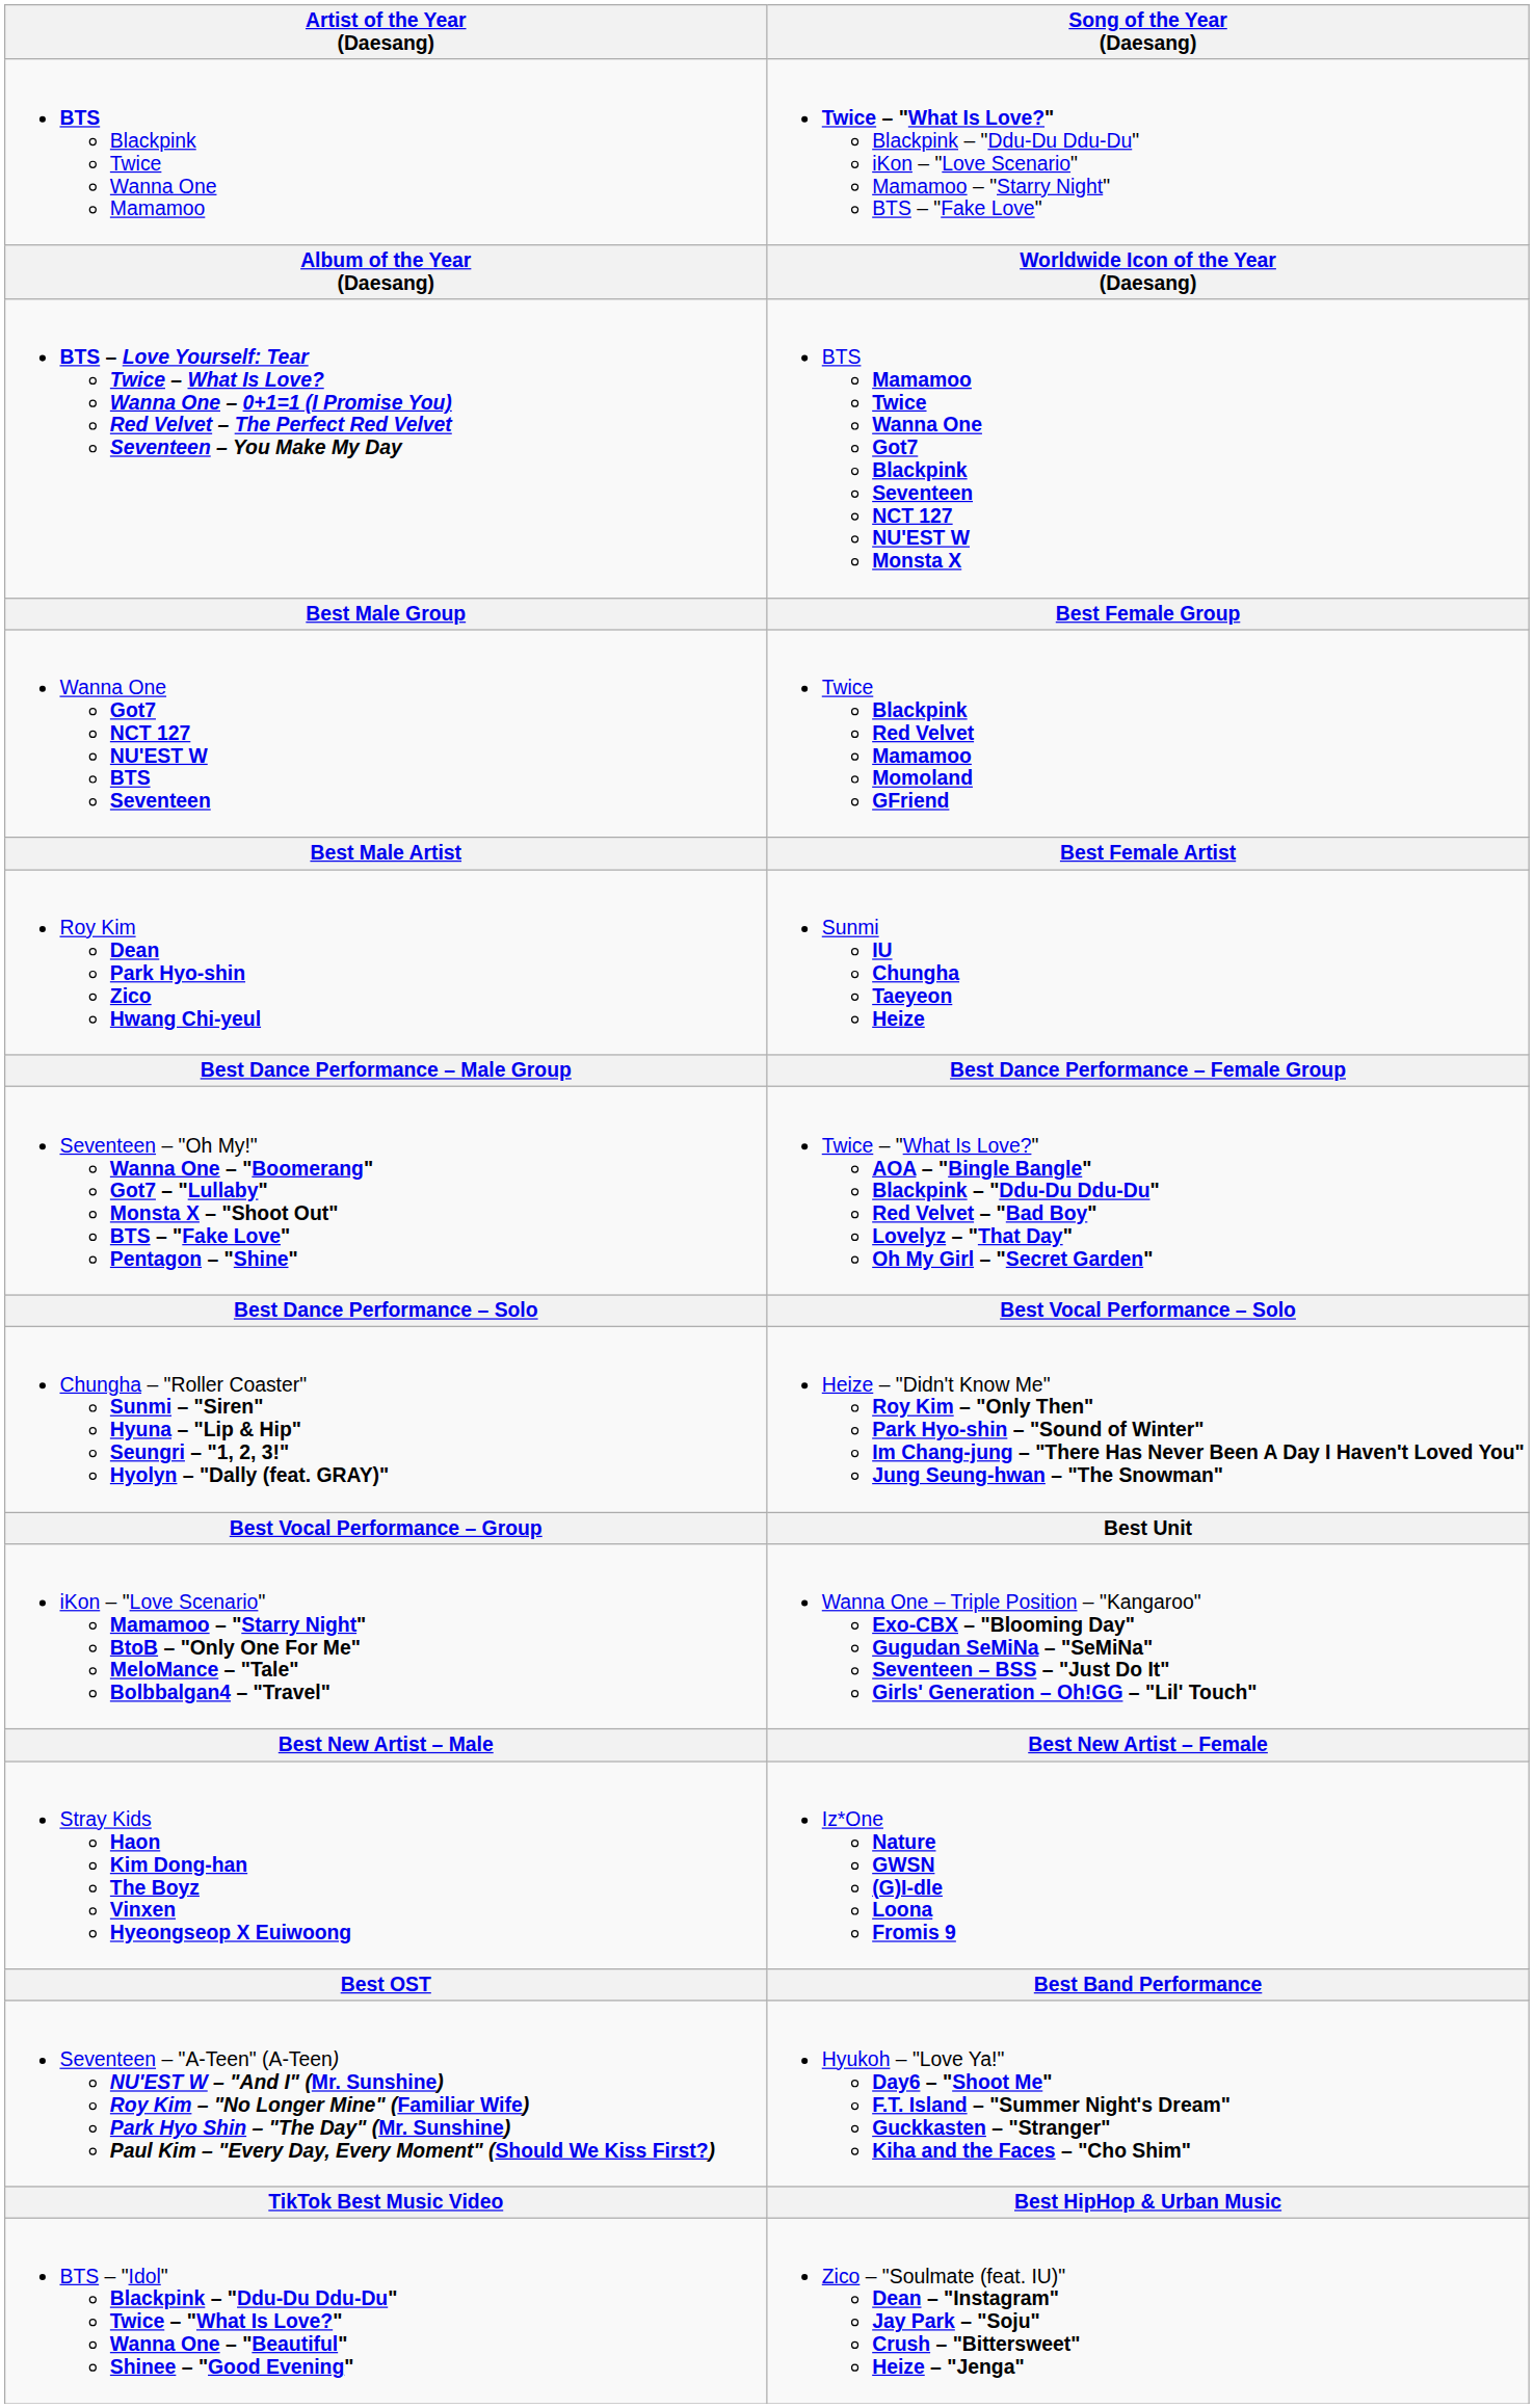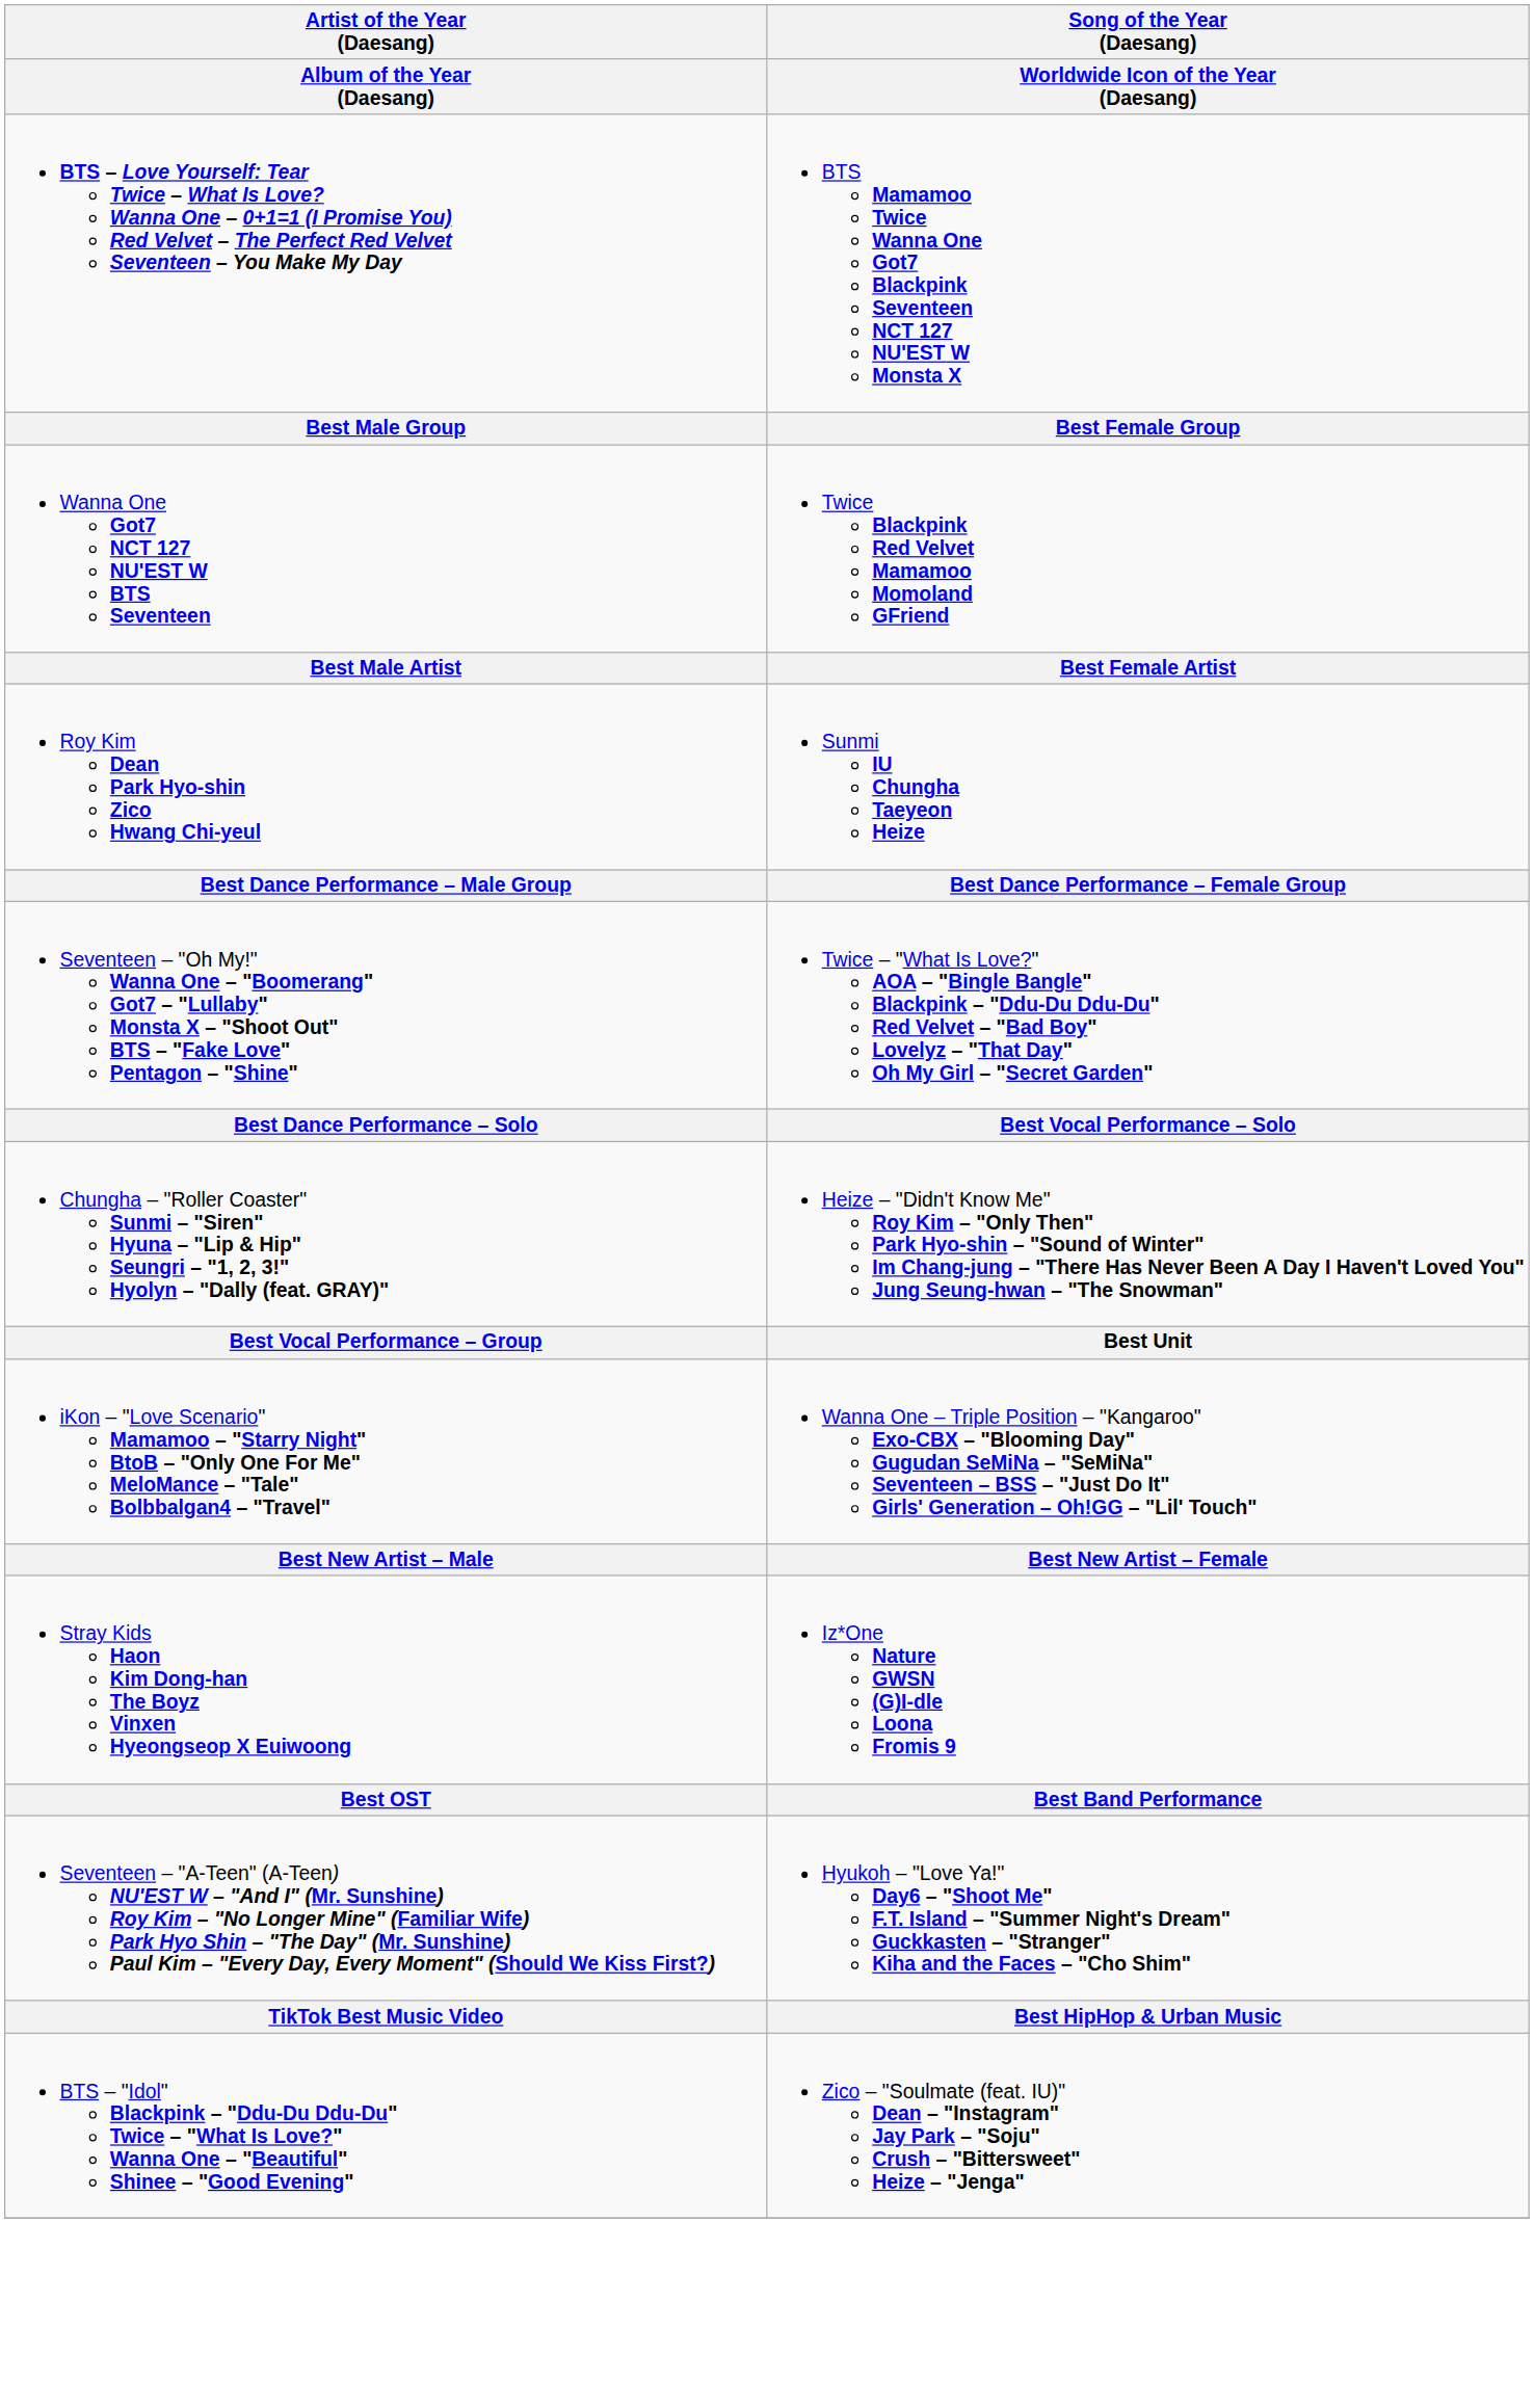- row: BTS Blackpink Twice Wanna One Mamamoo | Twice – "What Is Love?" Blackpink – "Ddu-Du Ddu-Du" iKon – "Love Scenario" Mamamoo – "Starry Night" BTS – "Fake Love"
